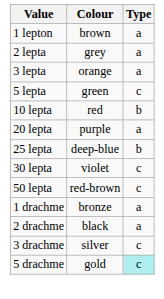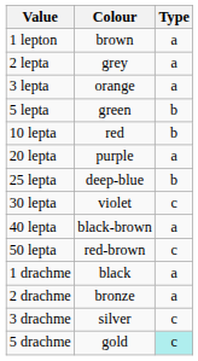5 lepta | Type: c -> b
+ row: 40 lepta | black-brown | a
1 drachme | Colour: bronze -> black
2 drachme | Colour: black -> bronze
